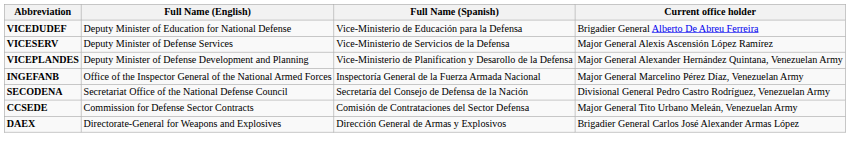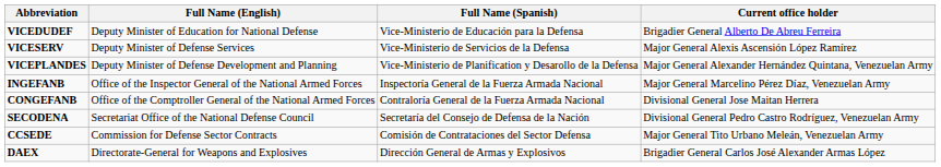+ row: CONGEFANB | Office of the Comptroller General of the National Armed Forces | Contraloría General de la Fuerza Armada Nacional | Divisional General Jose Maitan Herrera
